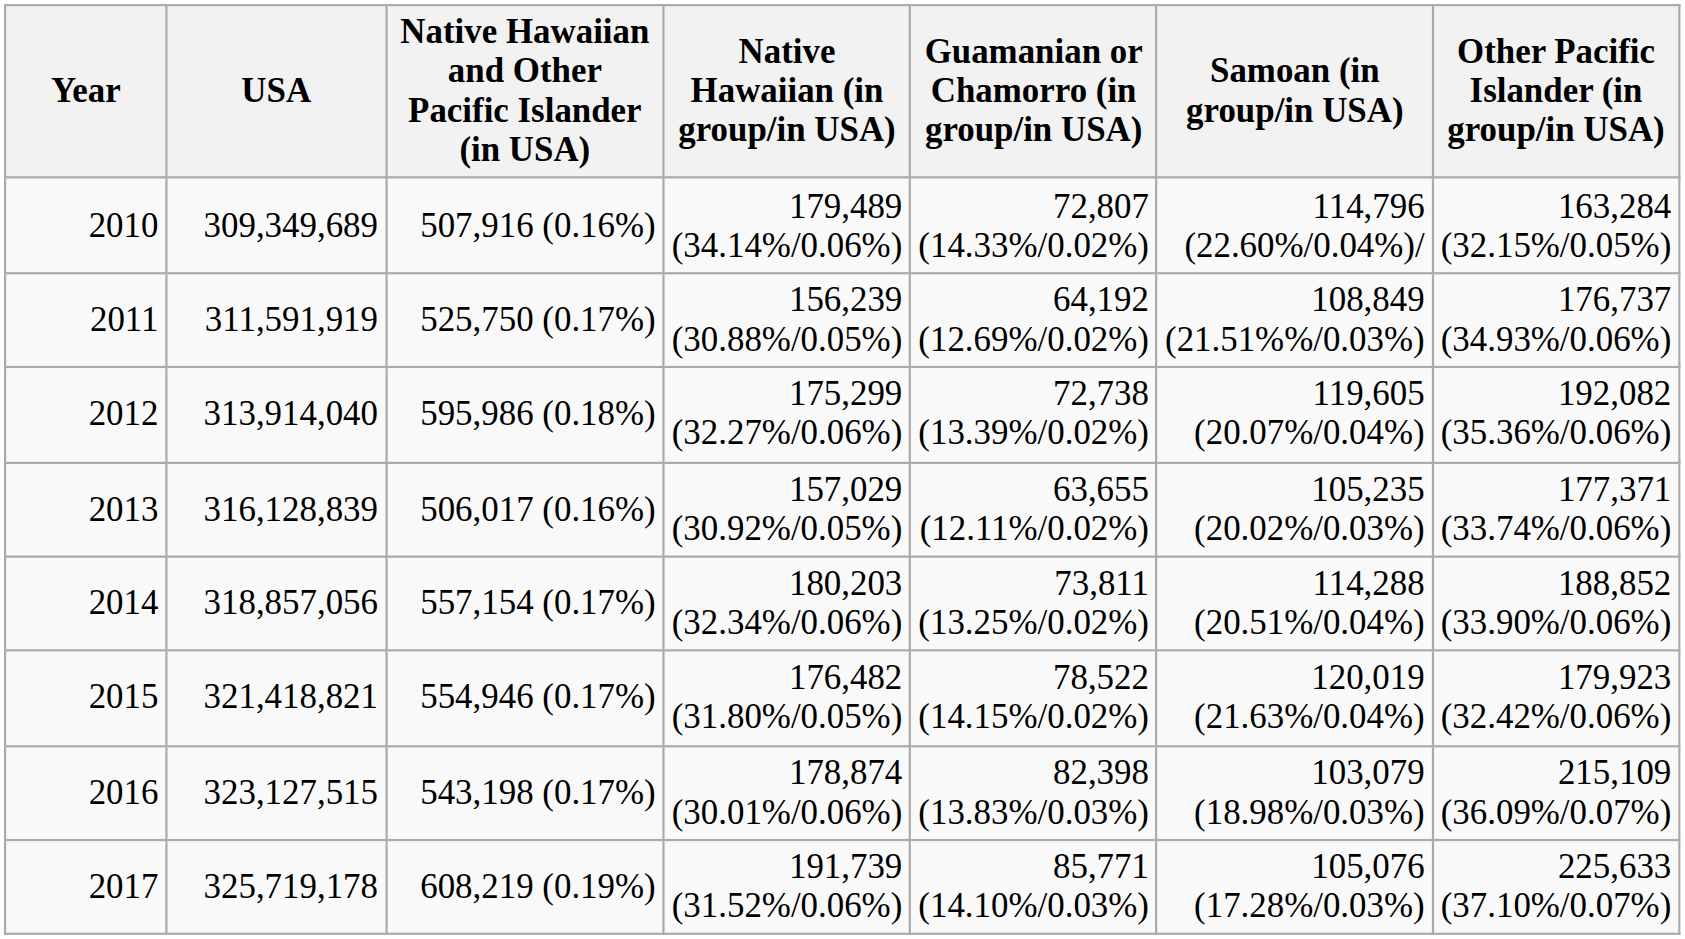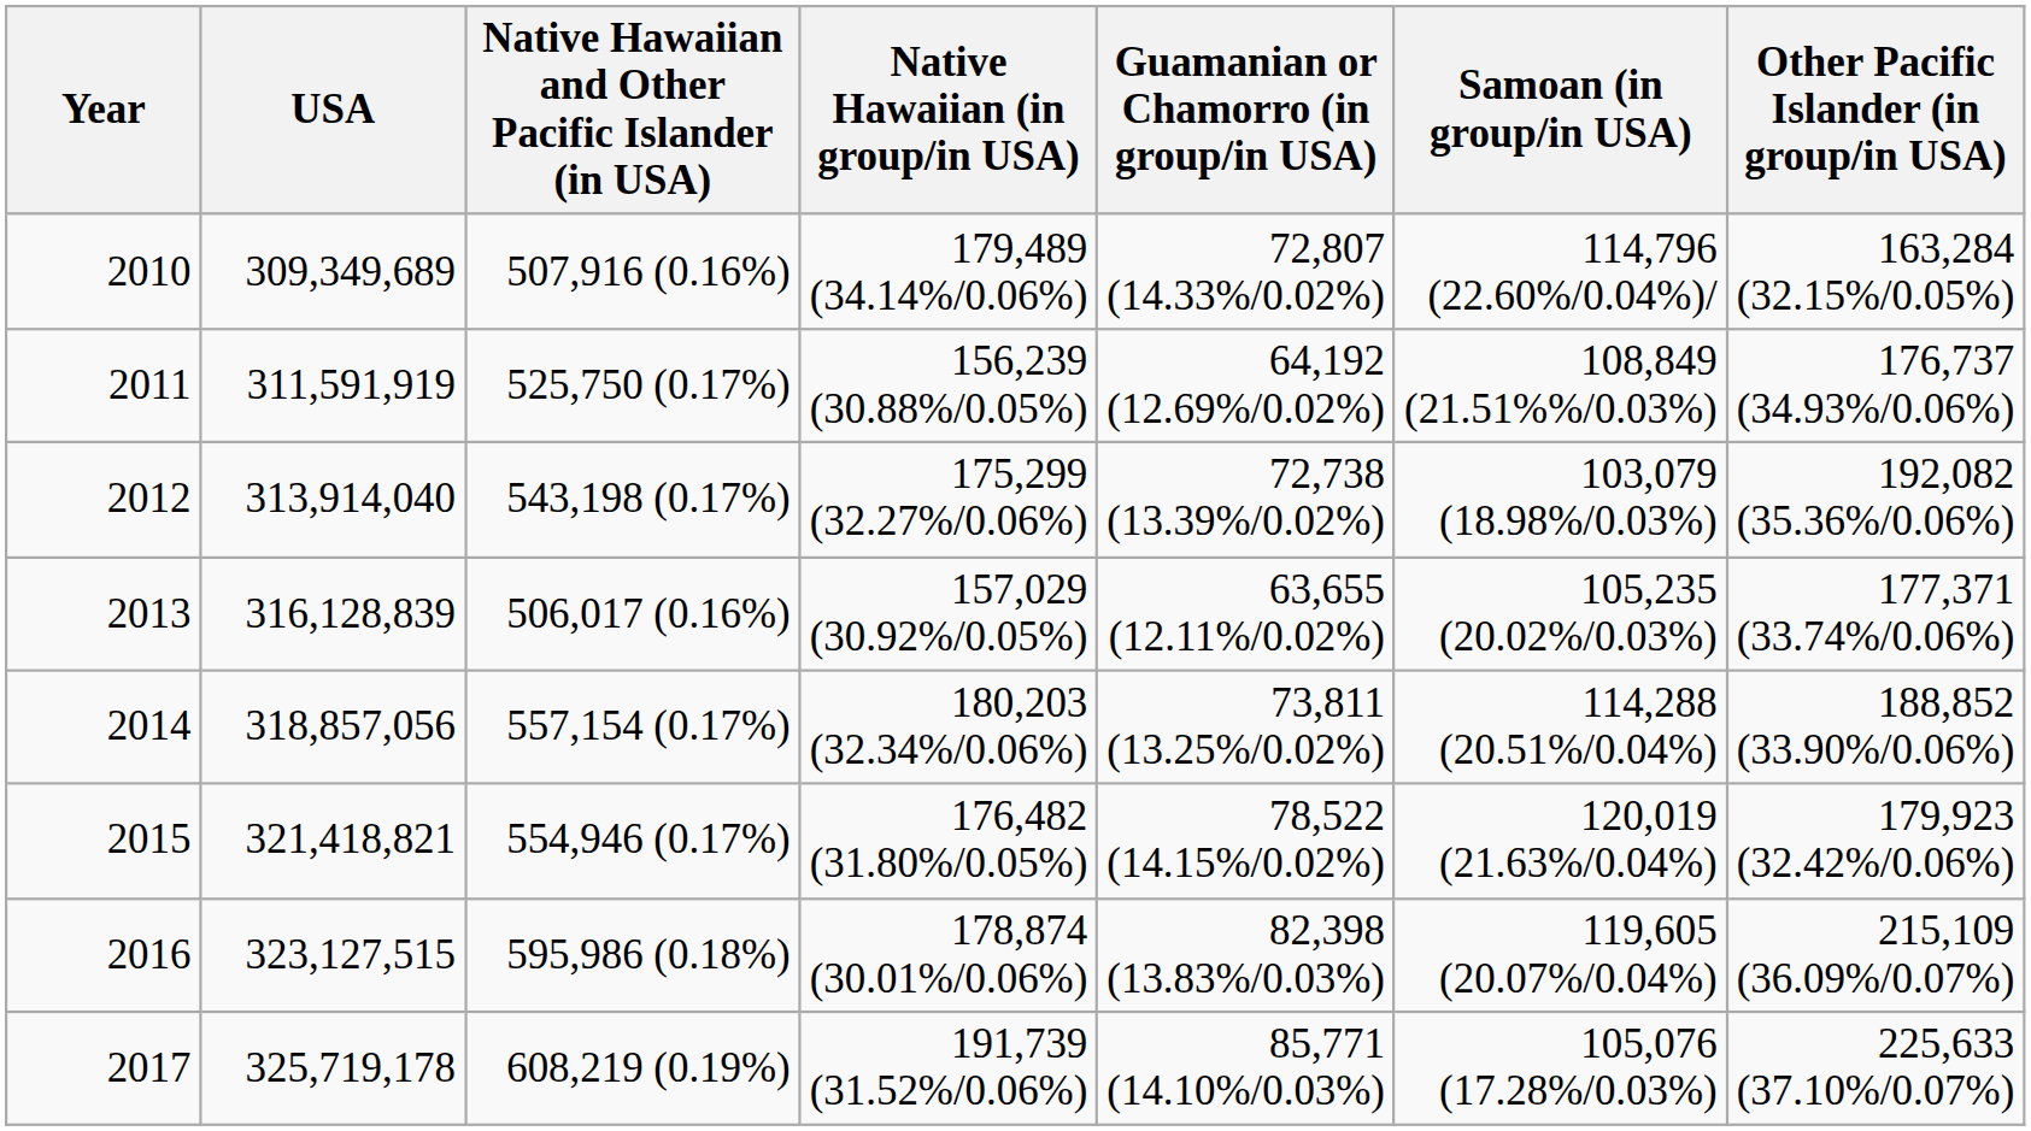2012 | Native Hawaiian and Other Pacific Islander (in USA): 595,986 (0.18%) -> 543,198 (0.17%)
2012 | Samoan (in group/in USA): 119,605 (20.07%/0.04%) -> 103,079 (18.98%/0.03%)
2016 | Native Hawaiian and Other Pacific Islander (in USA): 543,198 (0.17%) -> 595,986 (0.18%)
2016 | Samoan (in group/in USA): 103,079 (18.98%/0.03%) -> 119,605 (20.07%/0.04%)
